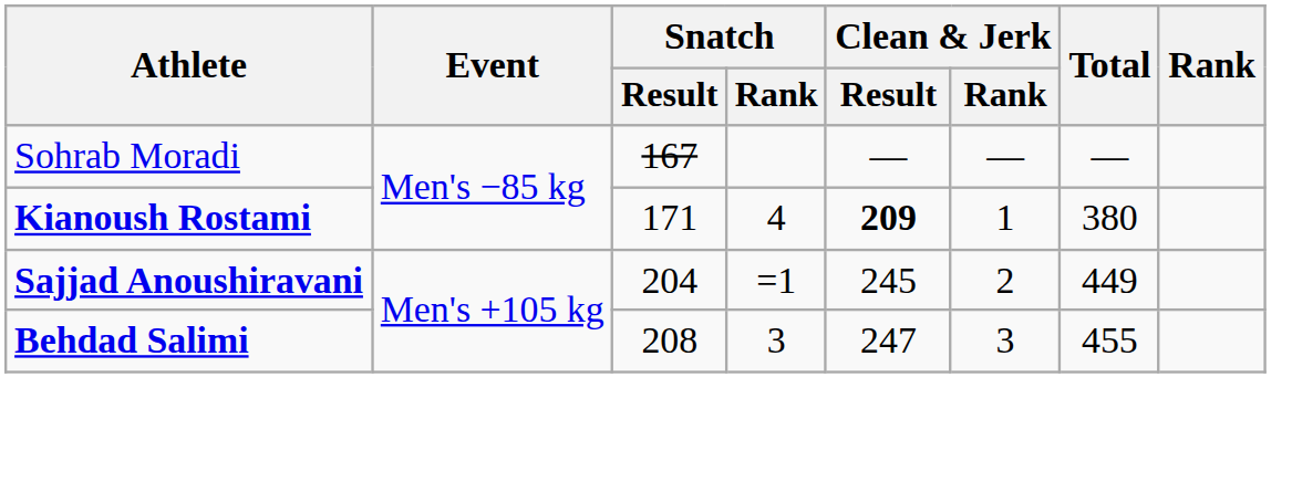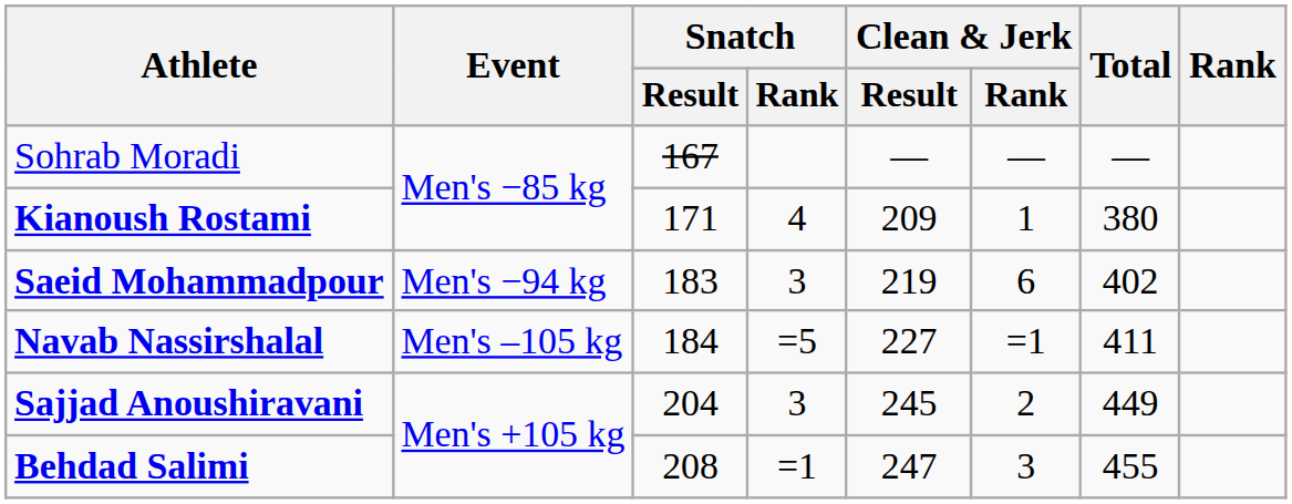Kianoush Rostami | Clean & Jerk / Result: bold -> normal
+ row: Saeid Mohammadpour | Men's −94 kg | 183 | 3 | 219 | 6 | 402
+ row: Navab Nassirshalal | Men's –105 kg | 184 | =5 | 227 | =1 | 411
Sajjad Anoushiravani | Snatch / Rank: =1 -> 3
Behdad Salimi | Snatch / Rank: 3 -> =1
